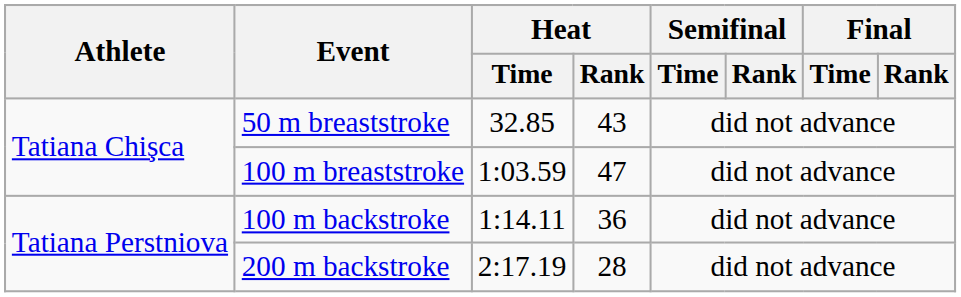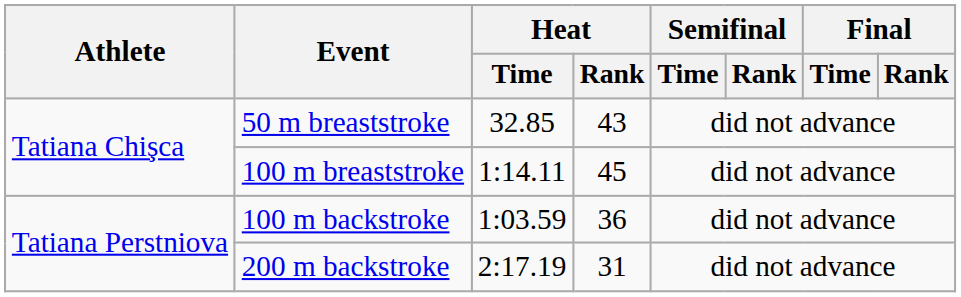100 m breaststroke | Heat / Time: 1:03.59 -> 1:14.11
100 m breaststroke | Heat / Rank: 47 -> 45
100 m backstroke | Heat / Time: 1:14.11 -> 1:03.59
200 m backstroke | Heat / Rank: 28 -> 31
